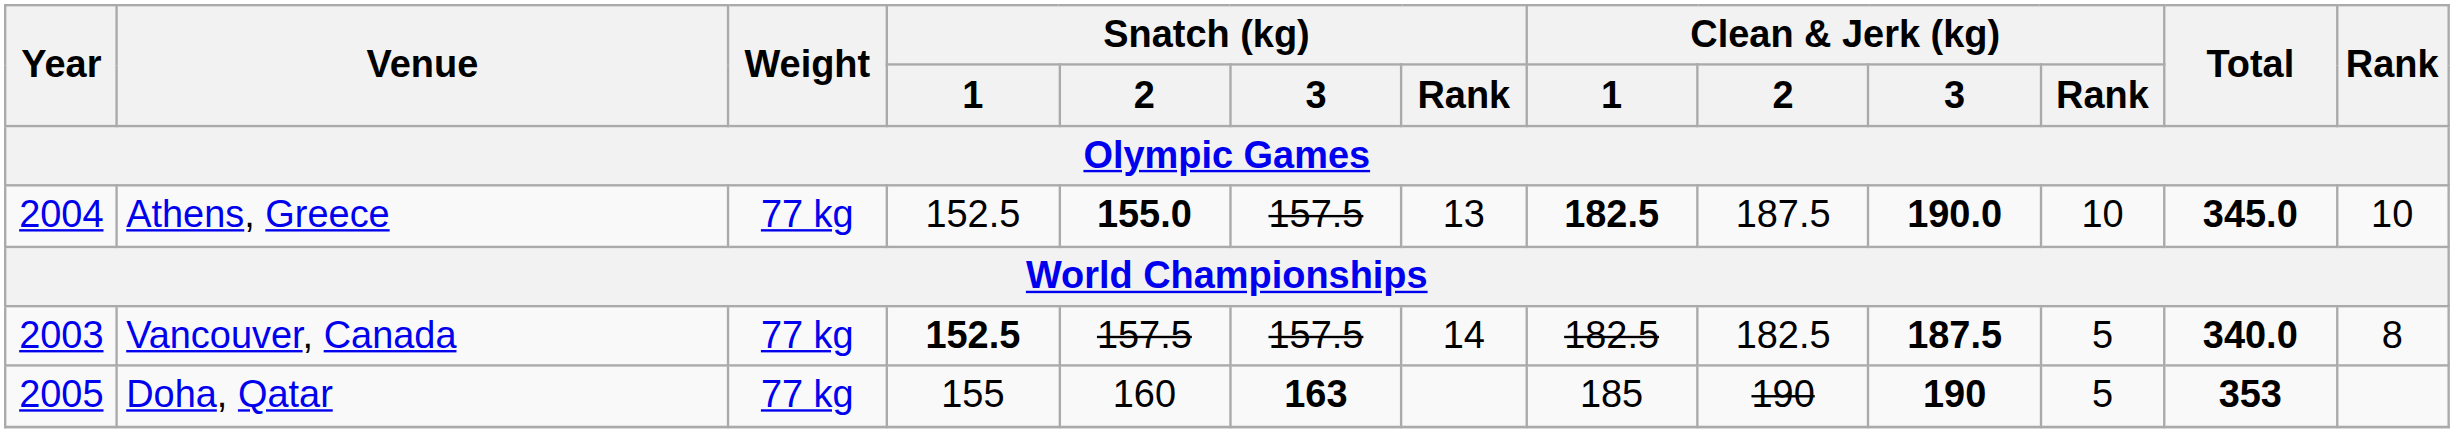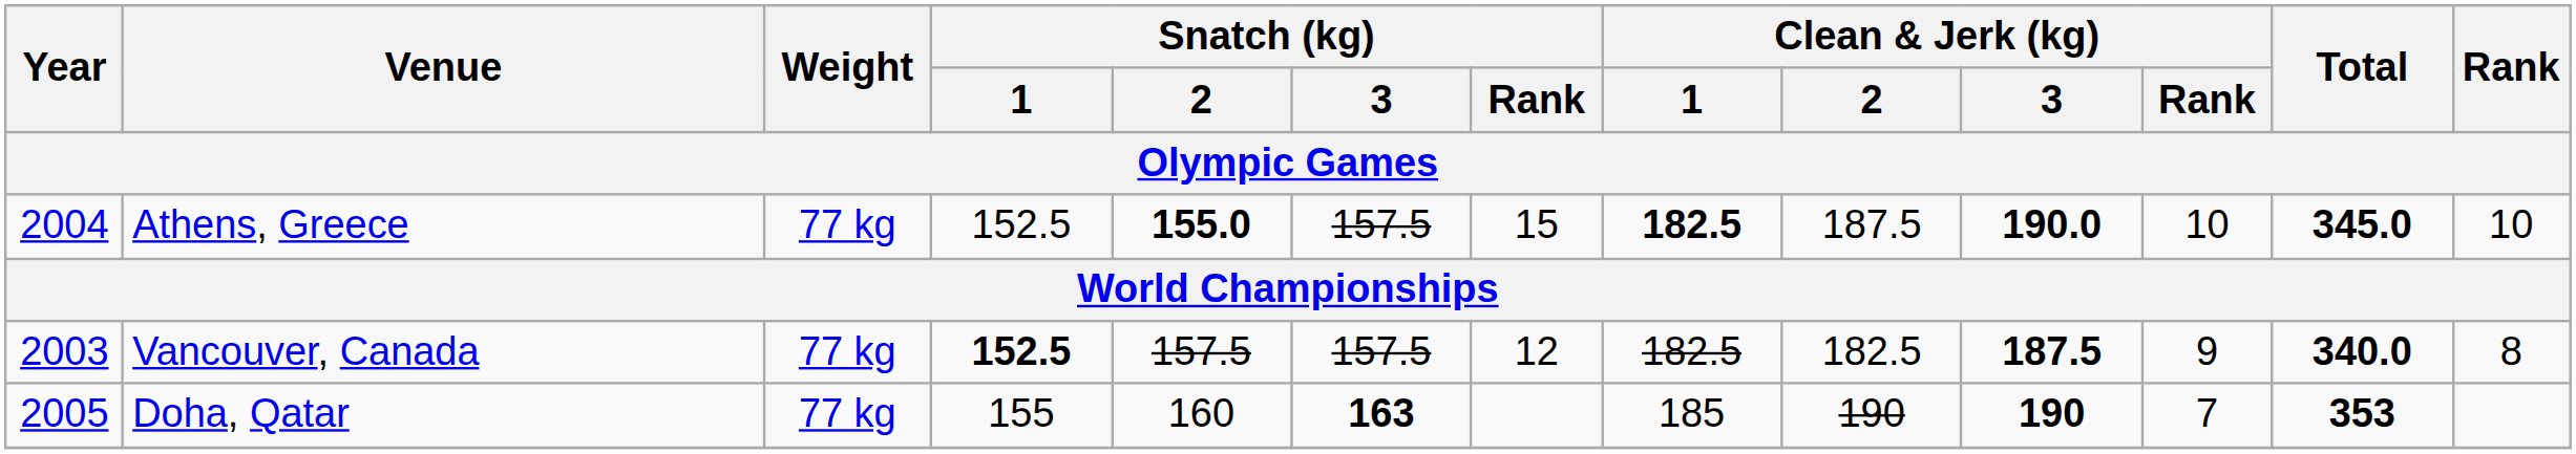Athens, Greece | Snatch (kg) / Rank: 13 -> 15
Vancouver, Canada | Snatch (kg) / Rank: 14 -> 12
Vancouver, Canada | Clean & Jerk (kg) / Rank: 5 -> 9
Doha, Qatar | Clean & Jerk (kg) / Rank: 5 -> 7
